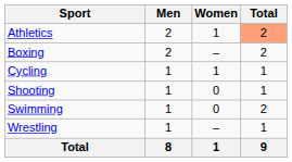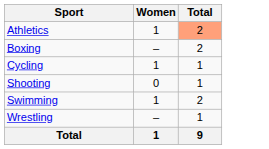- column: Men | 2 | 2 | 1 | 1 | 1 | 1 | 8
Swimming | Women: 0 -> 1
